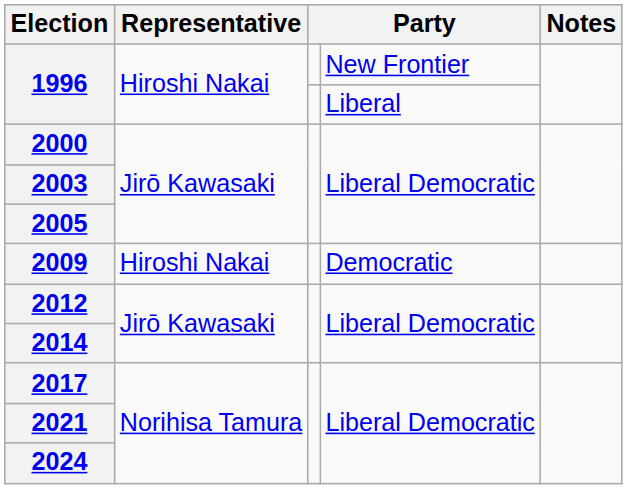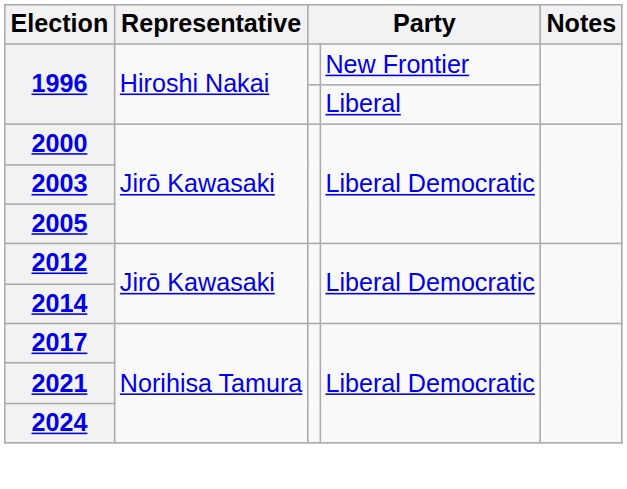- row: 2009 | Hiroshi Nakai | Democratic
